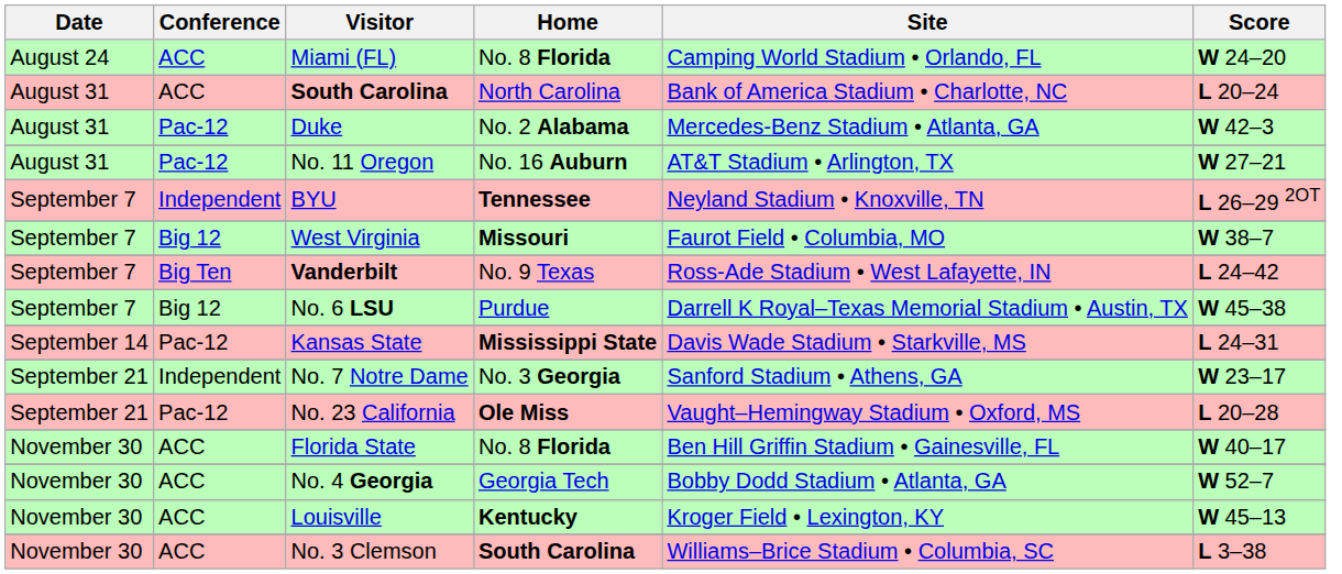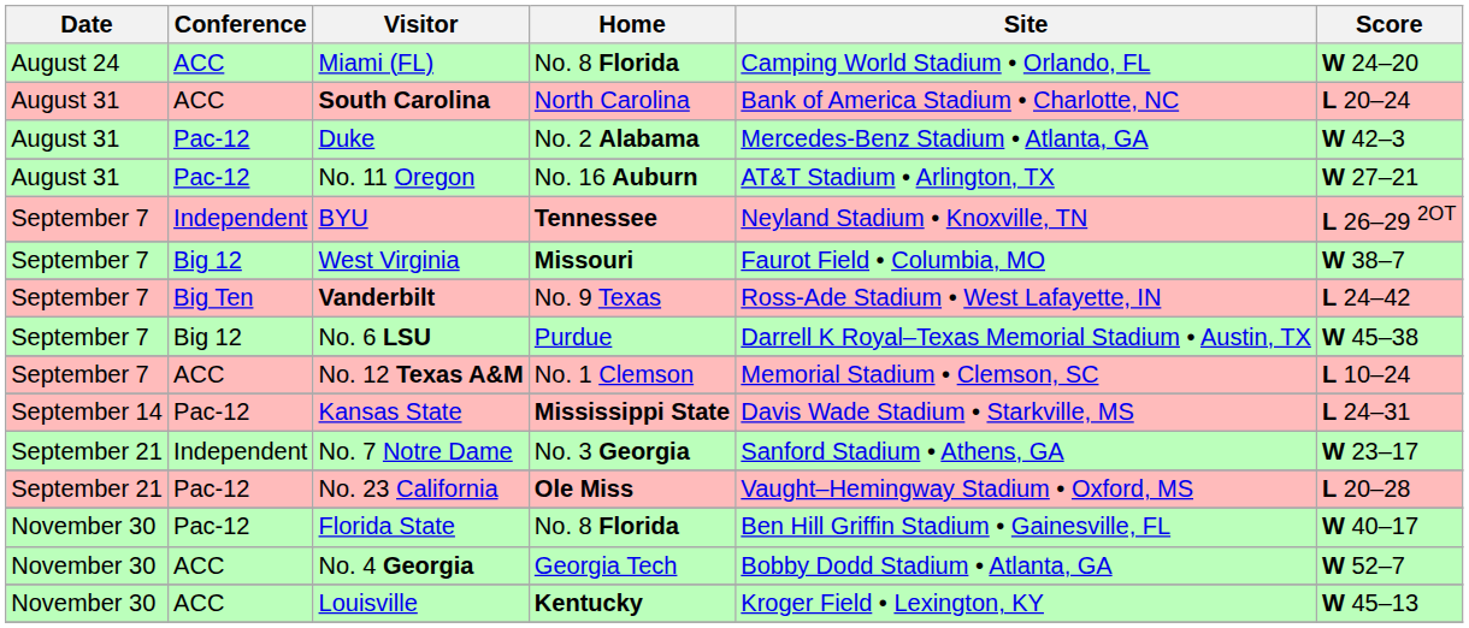+ row: September 7 | ACC | No. 12 Texas A&M | No. 1 Clemson | Memorial Stadium • Clemson, SC | L 10–24
Florida State | Conference: ACC -> Pac-12
- row: November 30 | ACC | No. 3 Clemson | South Carolina | Williams–Brice Stadium • Columbia, SC | L 3–38
